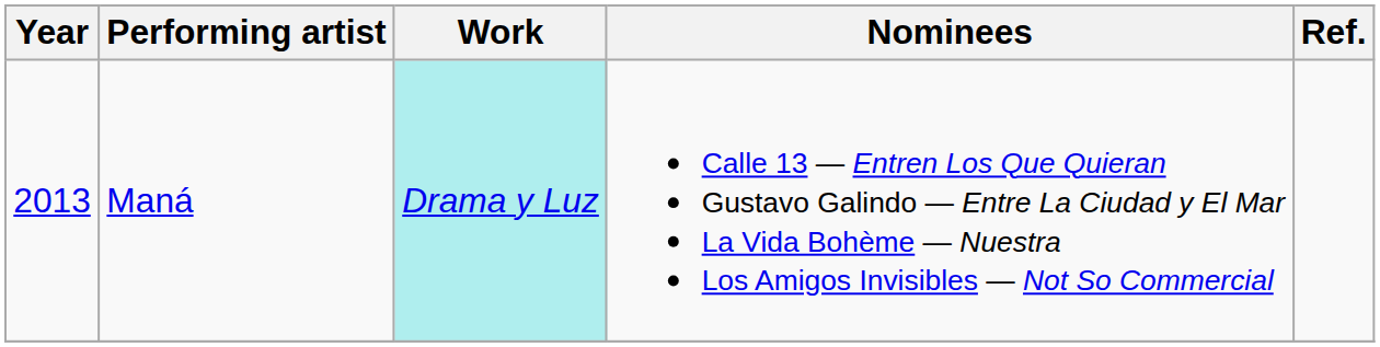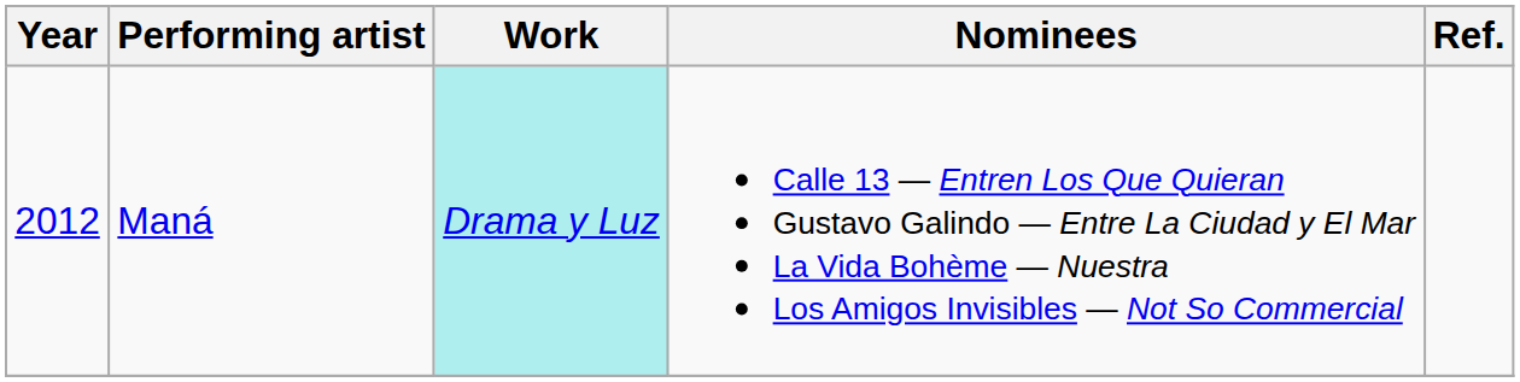Maná | Year: 2013 -> 2012
